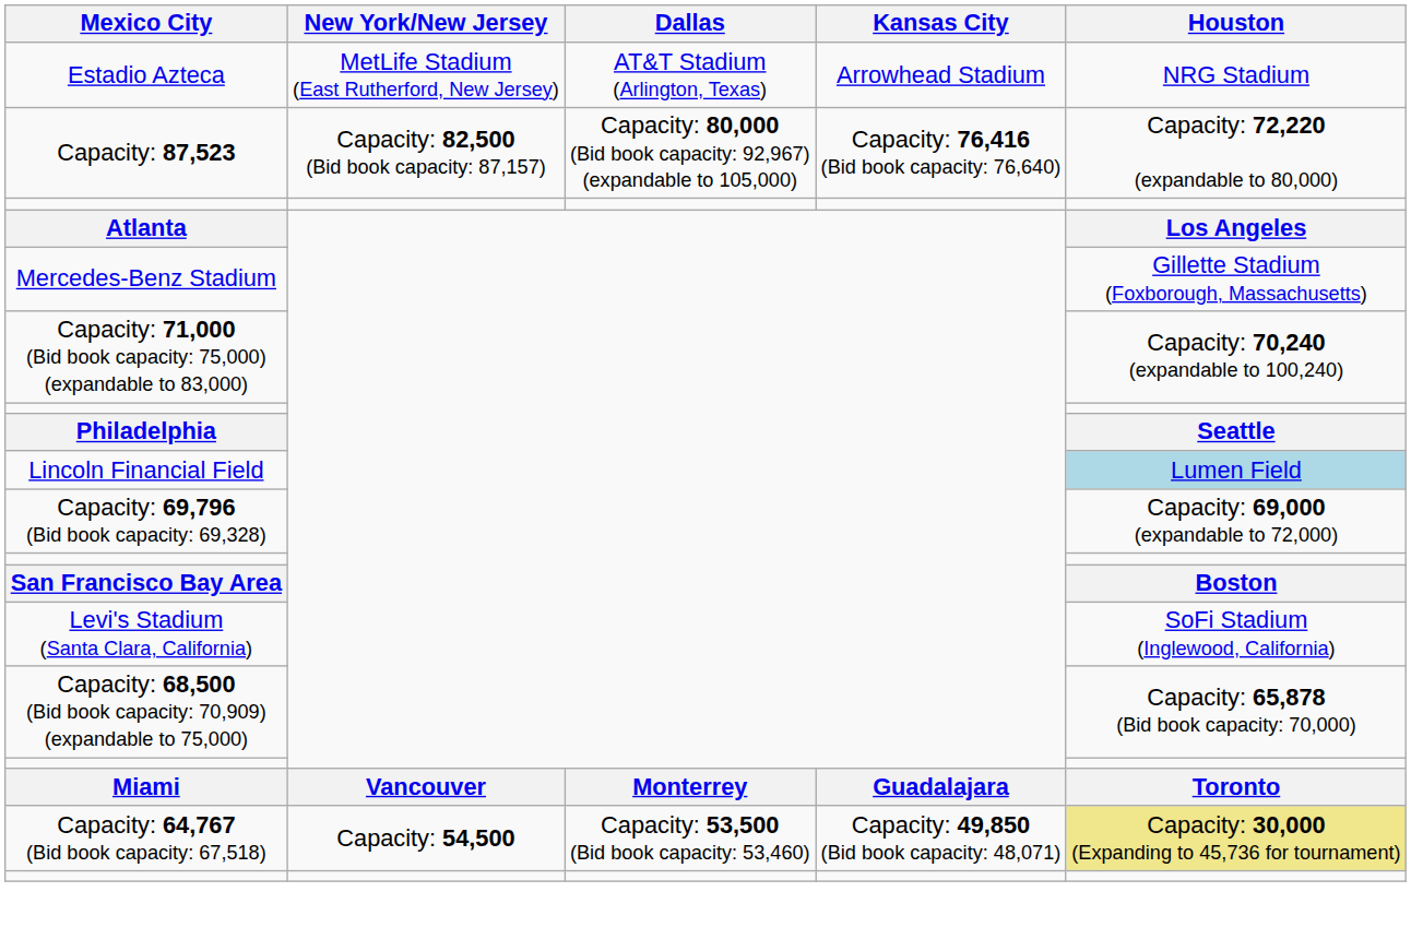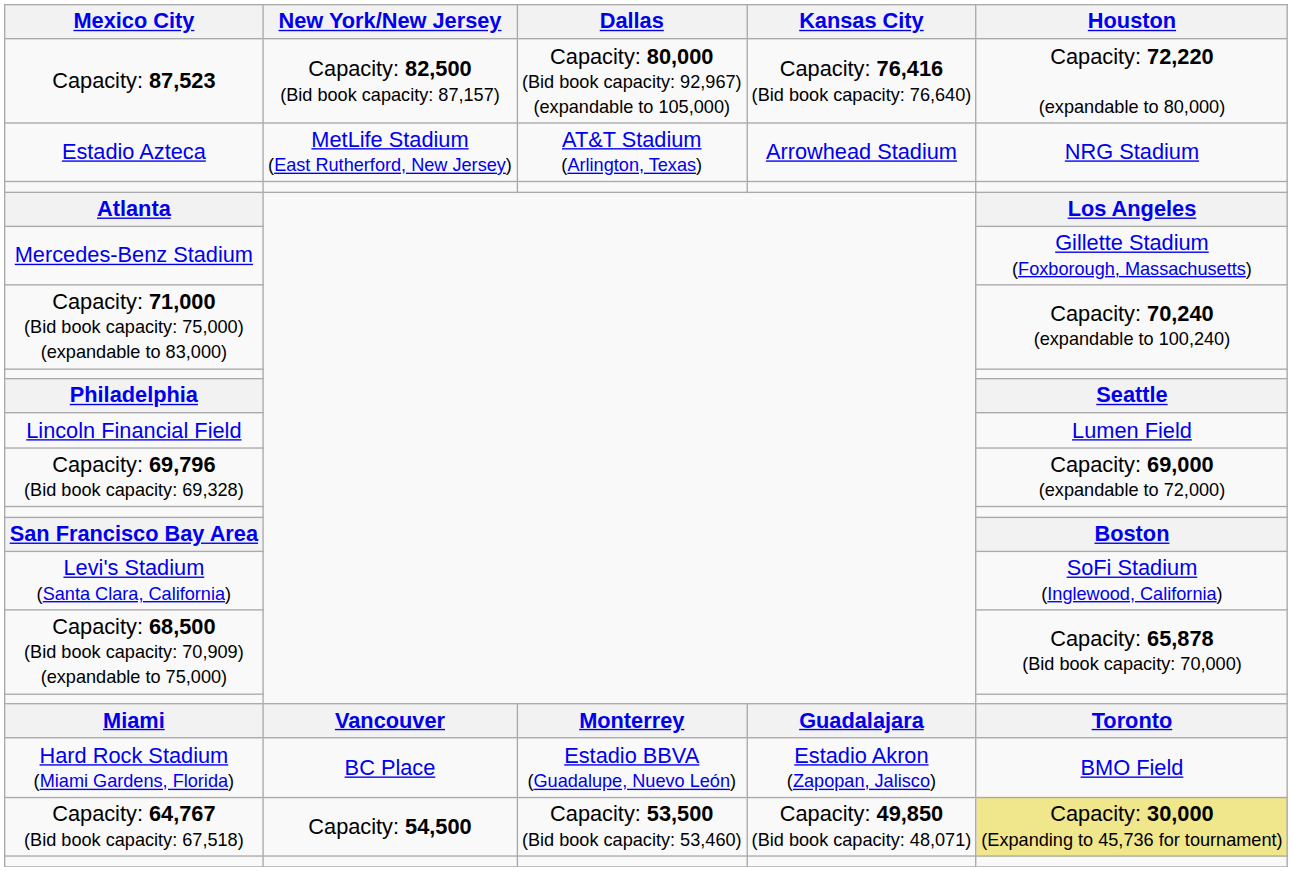rows swapped: Estadio Azteca <-> Capacity: 87,523
Lincoln Financial Field | Houston: lightblue background -> no background
+ row: Hard Rock Stadium (Miami Gardens, Florida) | BC Place | Estadio BBVA (Guadalupe, Nuevo León) | Estadio Akron (Zapopan, Jalisco) | BMO Field
